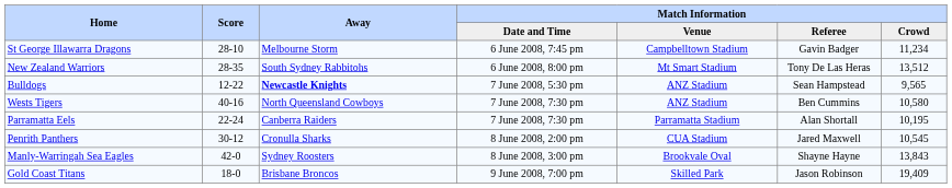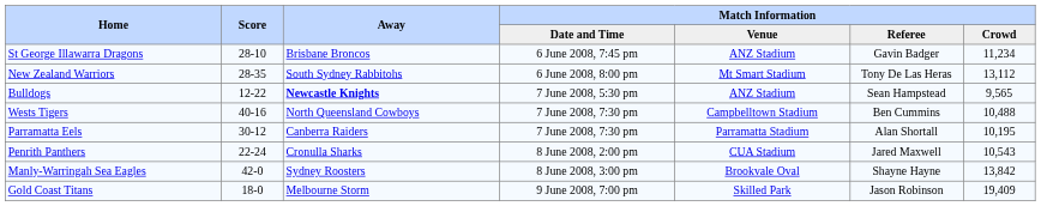St George Illawarra Dragons | Away: Melbourne Storm -> Brisbane Broncos
St George Illawarra Dragons | Match Information / Venue: Campbelltown Stadium -> ANZ Stadium
New Zealand Warriors | Match Information / Crowd: 13,512 -> 13,112
Wests Tigers | Match Information / Venue: ANZ Stadium -> Campbelltown Stadium
Wests Tigers | Match Information / Crowd: 10,580 -> 10,488
Parramatta Eels | Score: 22-24 -> 30-12
Penrith Panthers | Score: 30-12 -> 22-24
Penrith Panthers | Match Information / Crowd: 10,545 -> 10,543
Manly-Warringah Sea Eagles | Match Information / Crowd: 13,843 -> 13,842
Gold Coast Titans | Away: Brisbane Broncos -> Melbourne Storm
